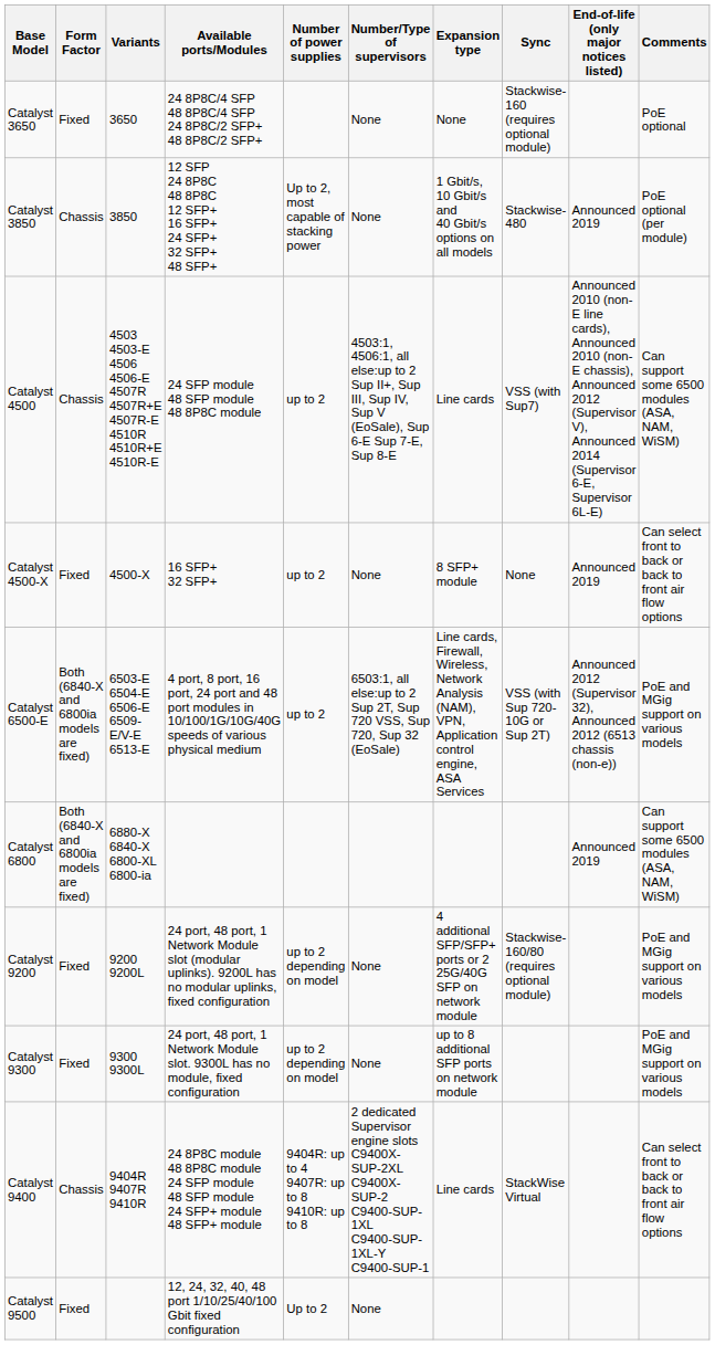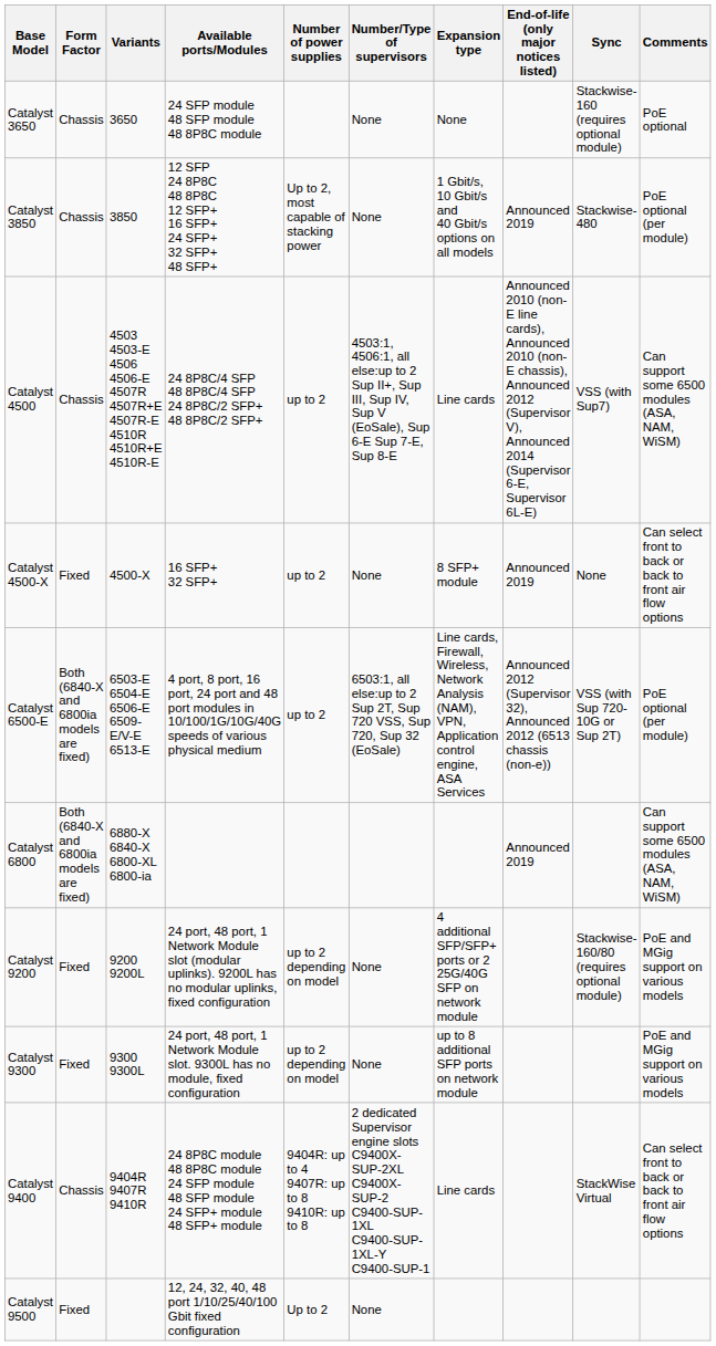columns swapped: Sync <-> End-of-life (only major notices listed)
Catalyst 3650 | Form Factor: Fixed -> Chassis
Catalyst 3650 | Available ports/Modules: 24 8P8C/4 SFP 48 8P8C/4 SFP 24 8P8C/2 SFP+ 48 8P8C/2 SFP+ -> 24 SFP module 48 SFP module 48 8P8C module
Catalyst 4500 | Available ports/Modules: 24 SFP module 48 SFP module 48 8P8C module -> 24 8P8C/4 SFP 48 8P8C/4 SFP 24 8P8C/2 SFP+ 48 8P8C/2 SFP+
Catalyst 6500-E | Comments: PoE and MGig support on various models -> PoE optional (per module)
